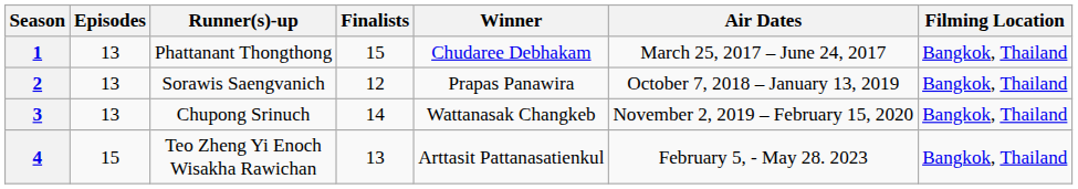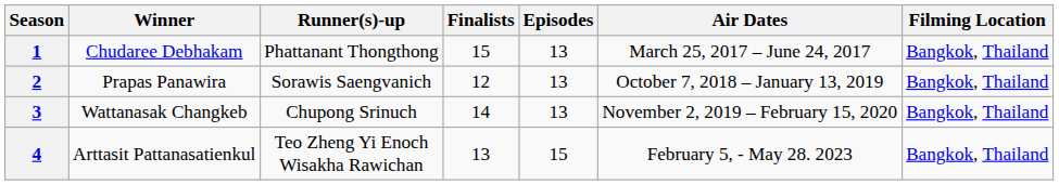columns swapped: Winner <-> Episodes
